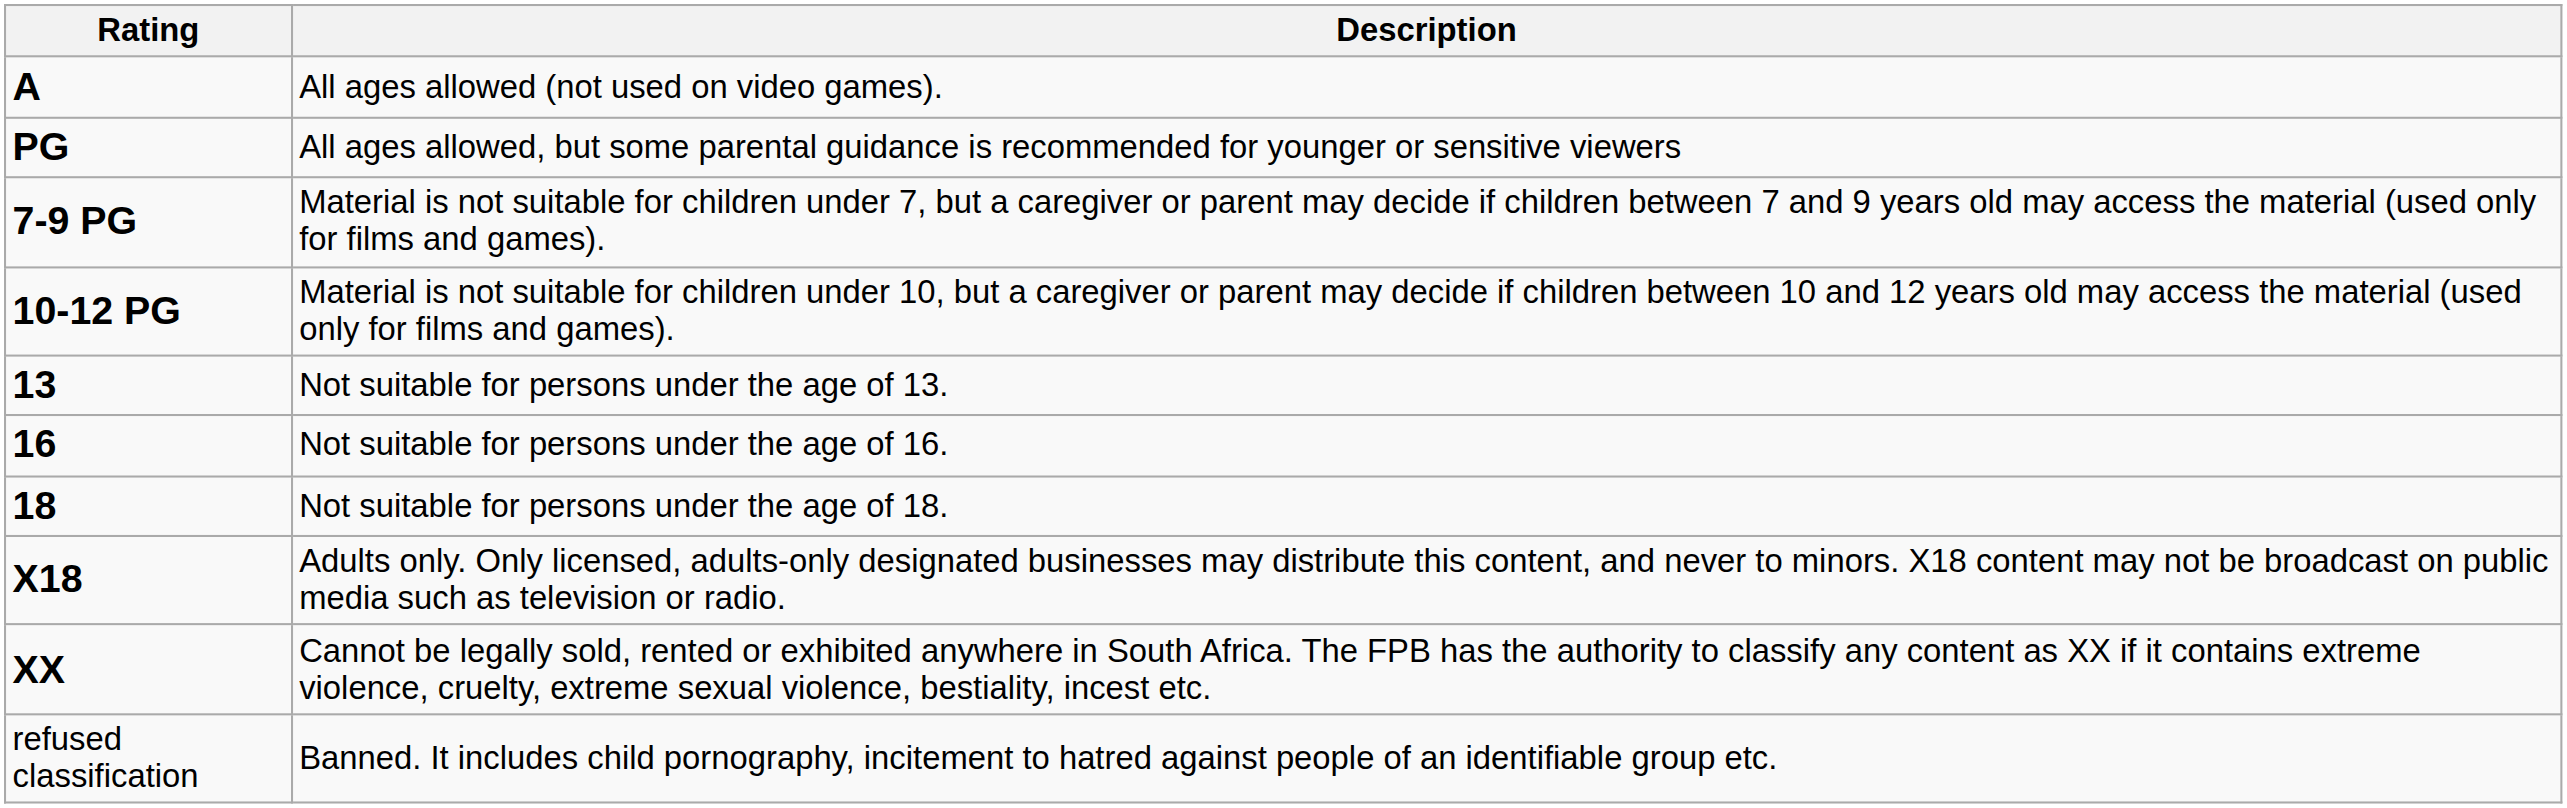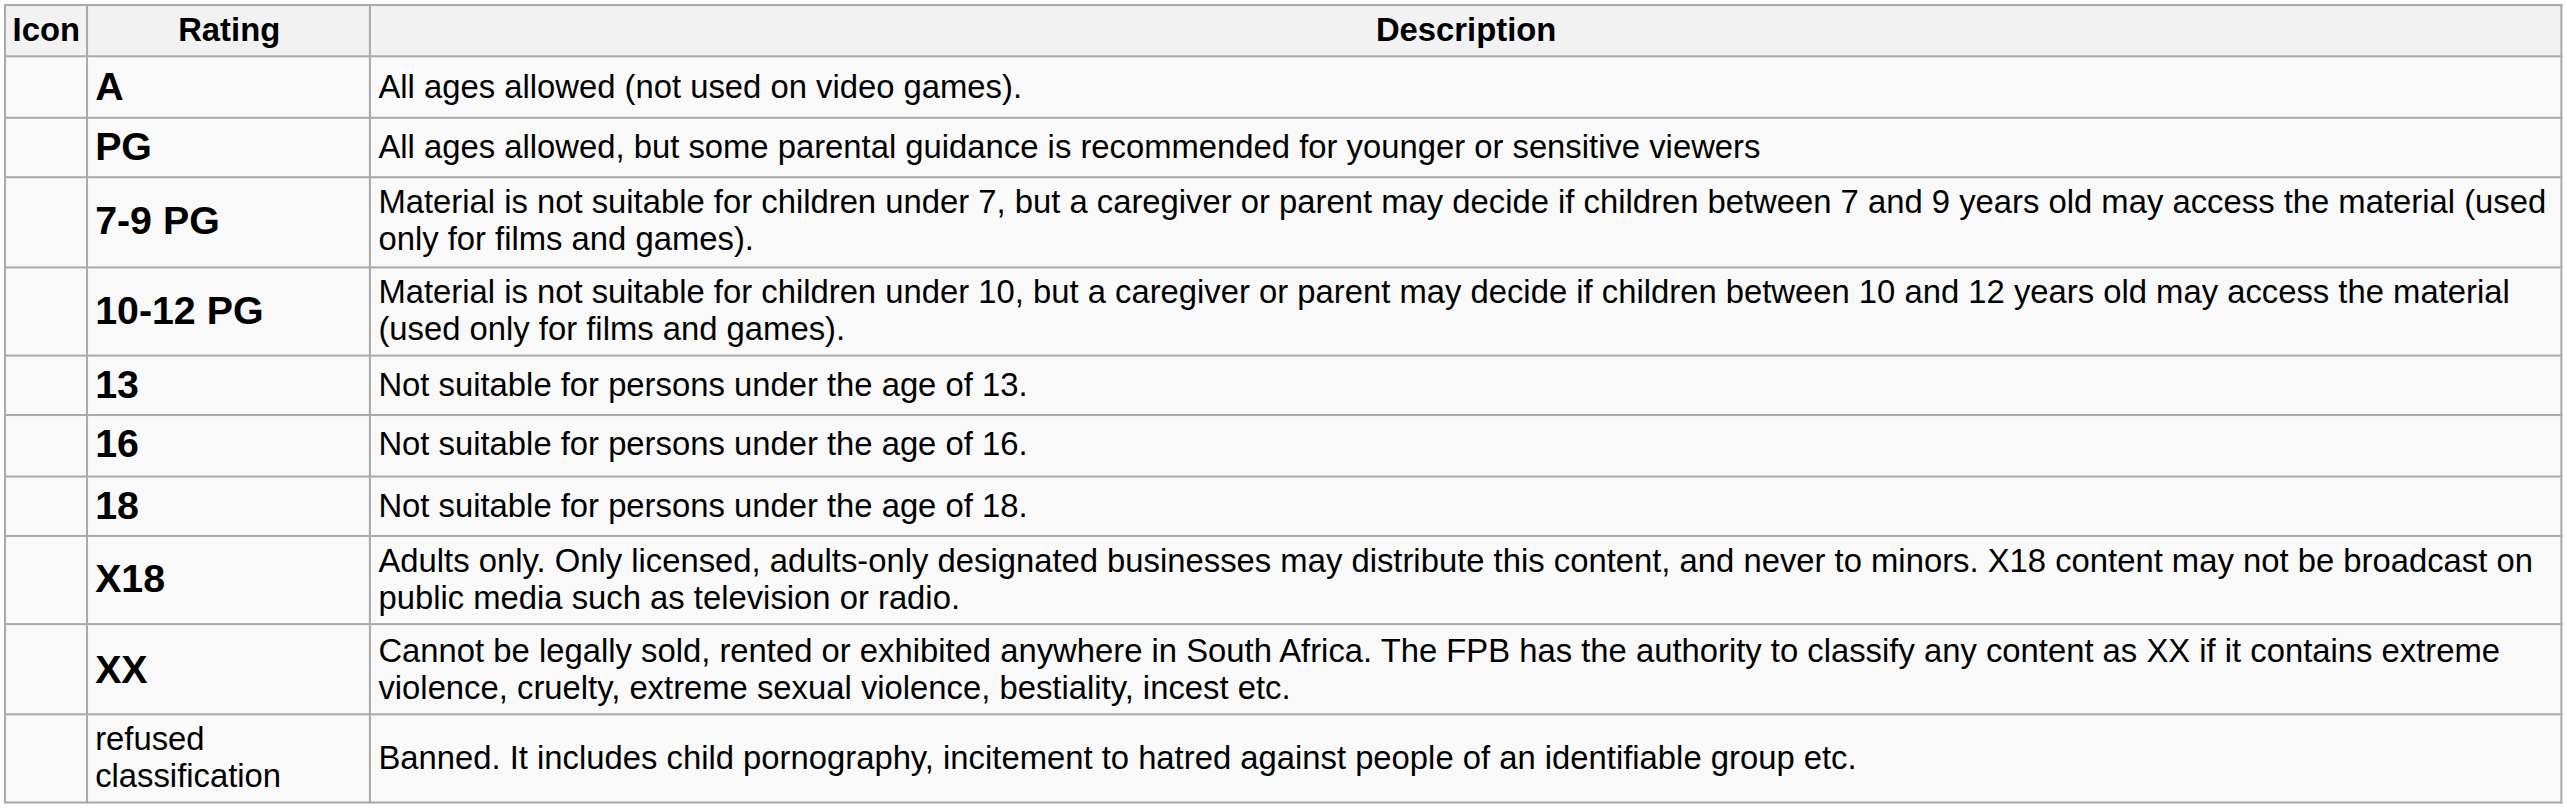+ column: Icon
